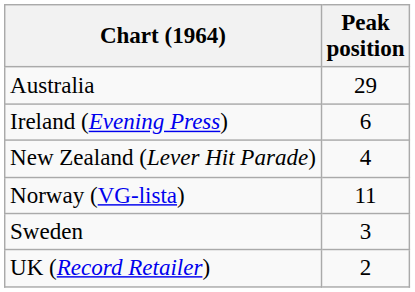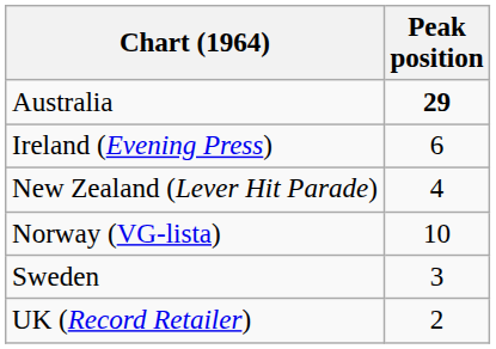Australia | Peak position: normal -> bold
Norway (VG-lista) | Peak position: 11 -> 10
